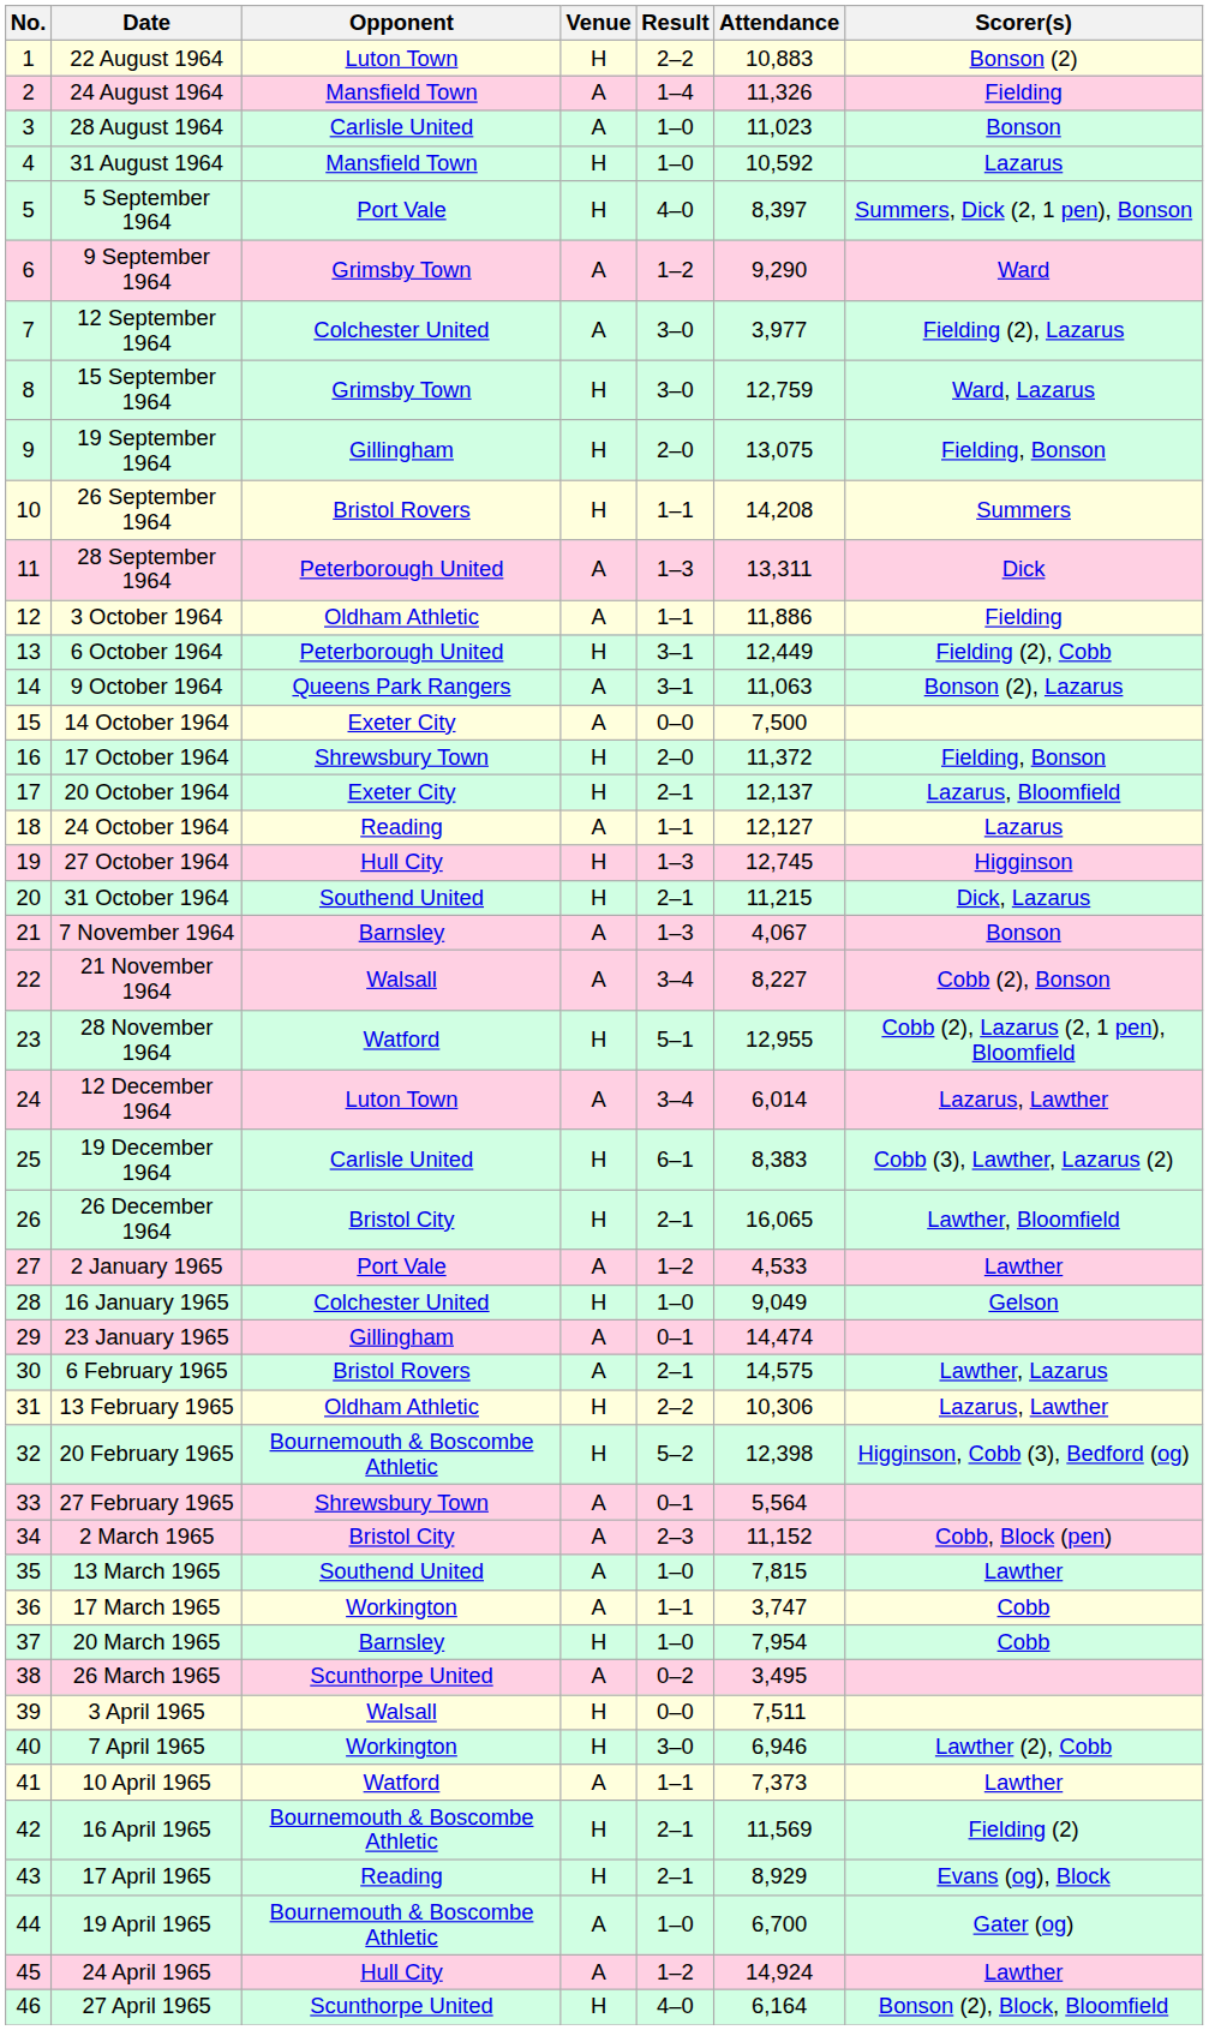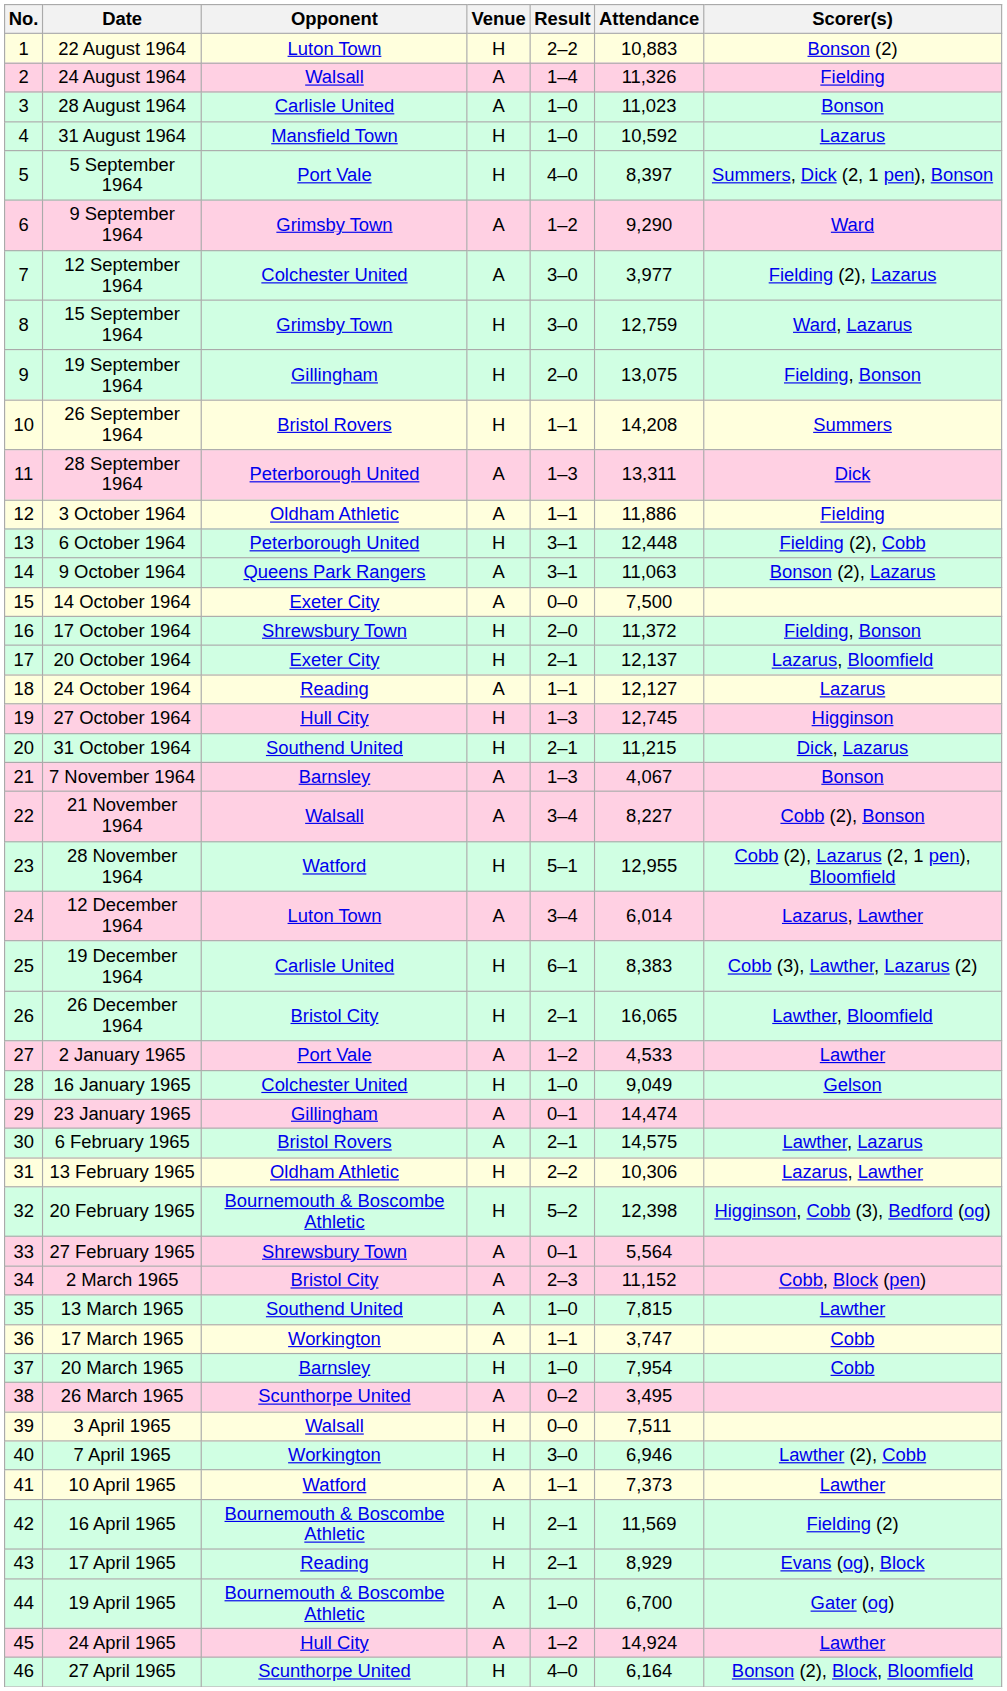24 August 1964 | Opponent: Mansfield Town -> Walsall
6 October 1964 | Attendance: 12,449 -> 12,448
